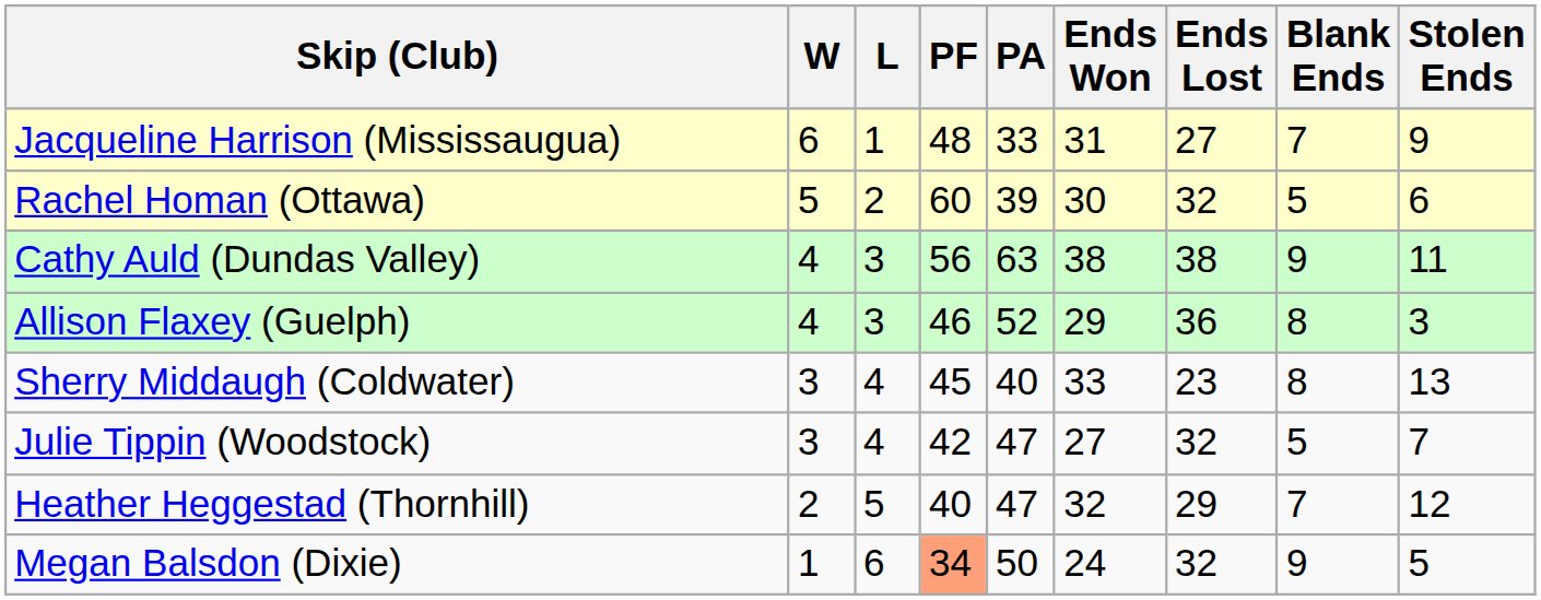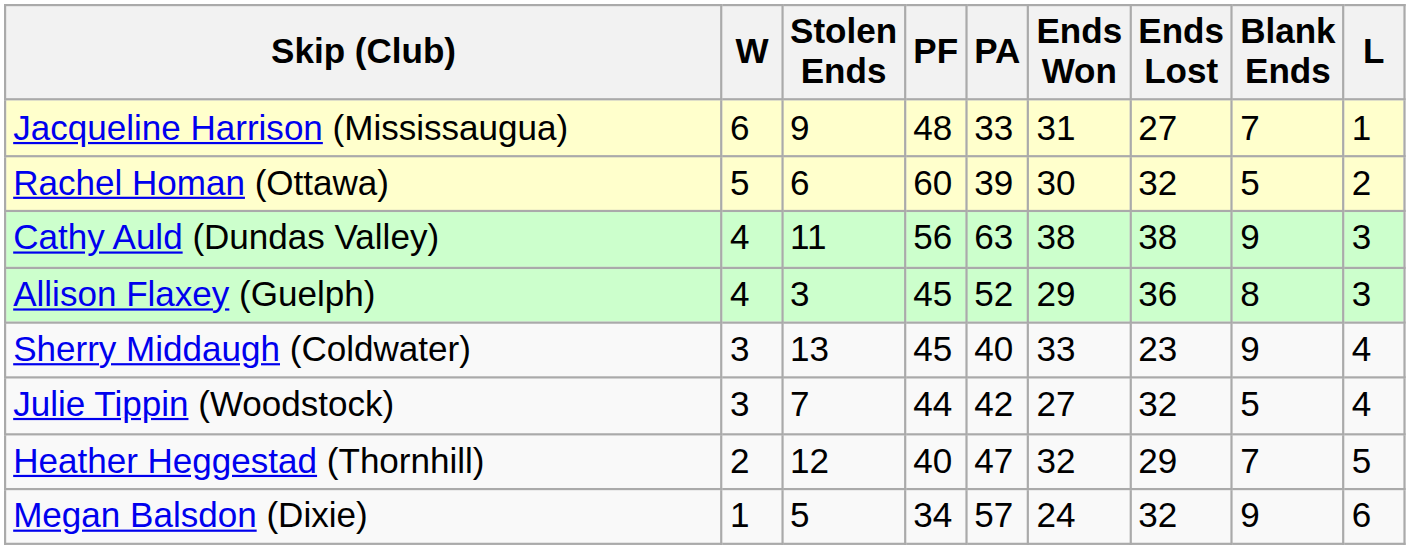columns swapped: L <-> Stolen Ends
Allison Flaxey (Guelph) | PF: 46 -> 45
Sherry Middaugh (Coldwater) | Blank Ends: 8 -> 9
Julie Tippin (Woodstock) | PF: 42 -> 44
Julie Tippin (Woodstock) | PA: 47 -> 42
Megan Balsdon (Dixie) | PF: lightsalmon background -> no background
Megan Balsdon (Dixie) | PA: 50 -> 57
